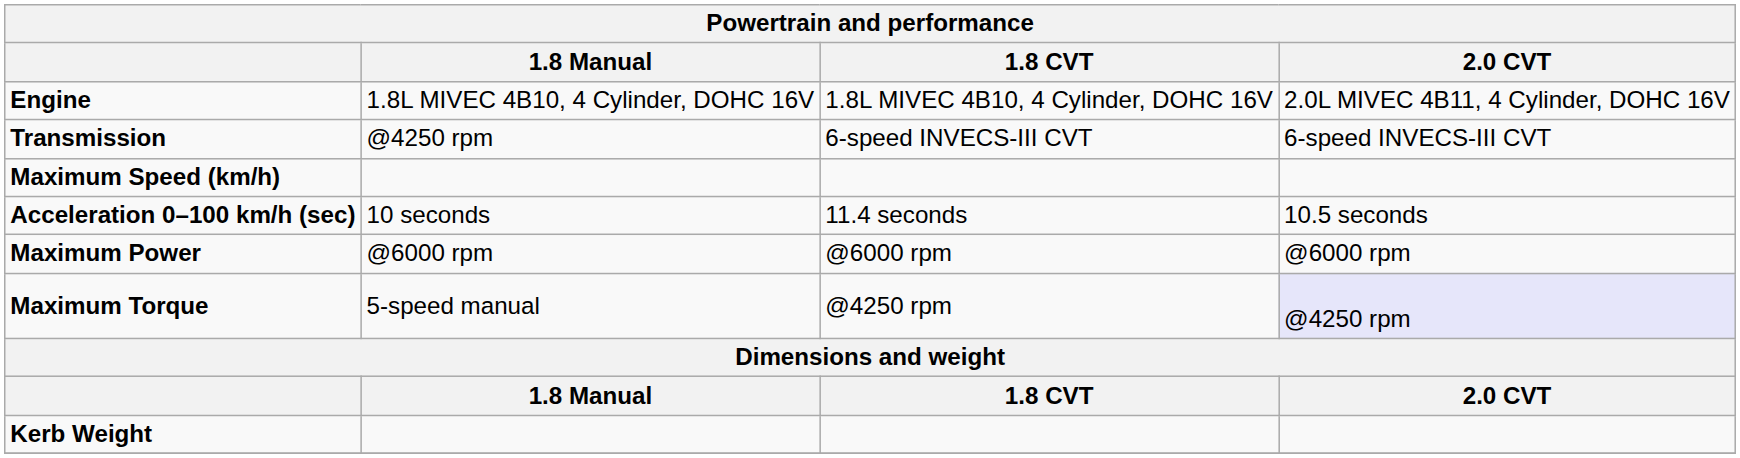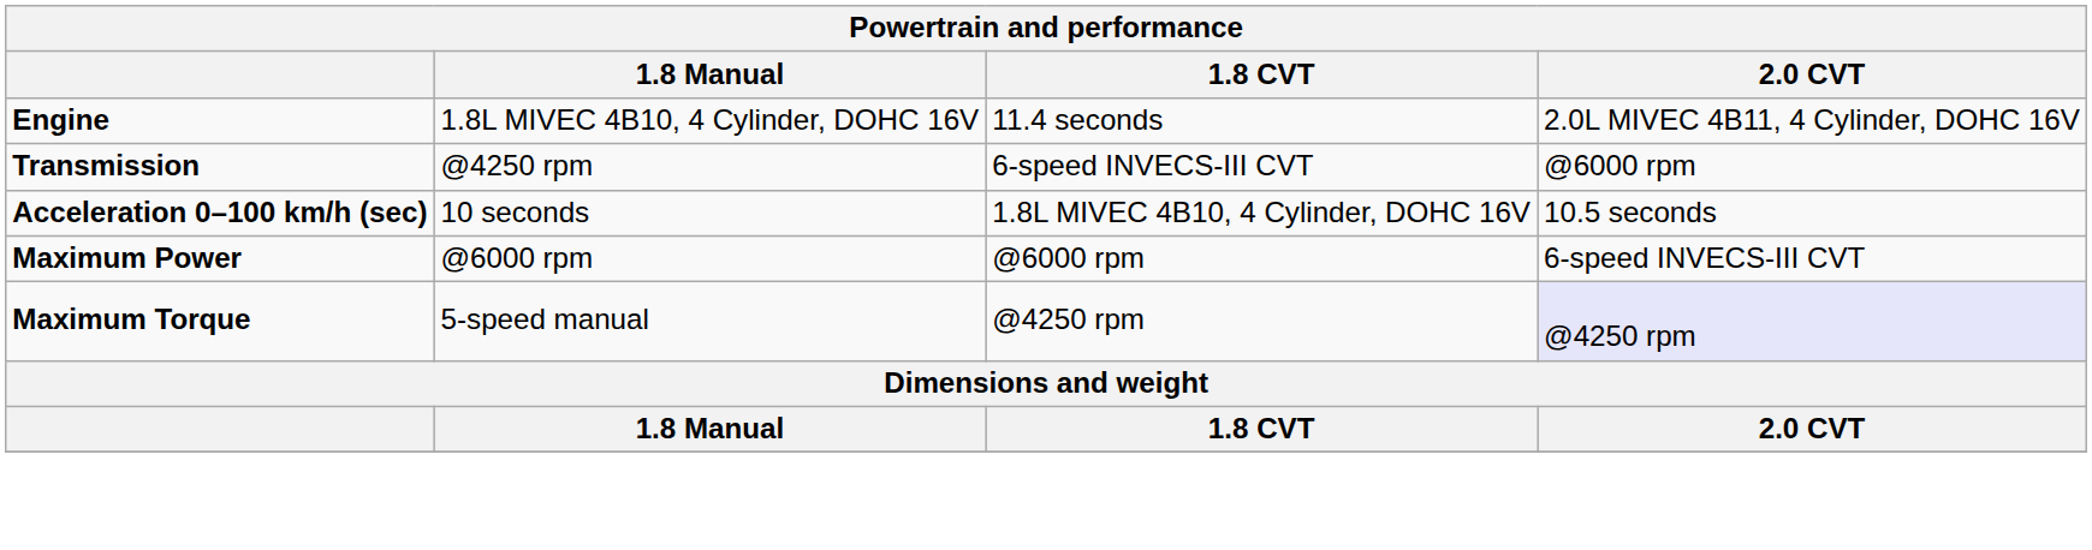Engine | 1.8 CVT: 1.8L MIVEC 4B10, 4 Cylinder, DOHC 16V -> 11.4 seconds
Transmission | 2.0 CVT: 6-speed INVECS-III CVT -> @6000 rpm
- row: Maximum Speed (km/h)
Acceleration 0–100 km/h (sec) | 1.8 CVT: 11.4 seconds -> 1.8L MIVEC 4B10, 4 Cylinder, DOHC 16V
Maximum Power | 2.0 CVT: @6000 rpm -> 6-speed INVECS-III CVT
- row: Kerb Weight
